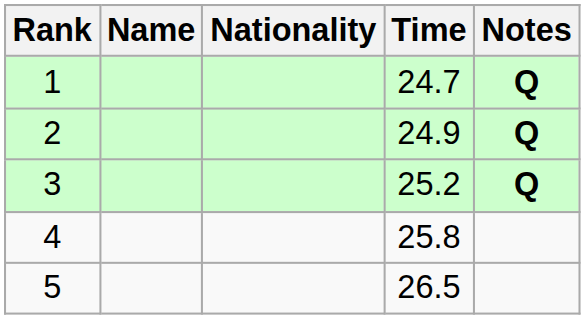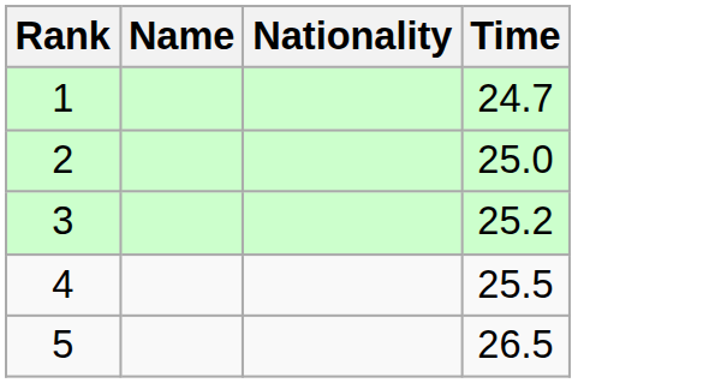- column: Notes | Q | Q | Q
2 | Time: 24.9 -> 25.0
4 | Time: 25.8 -> 25.5
